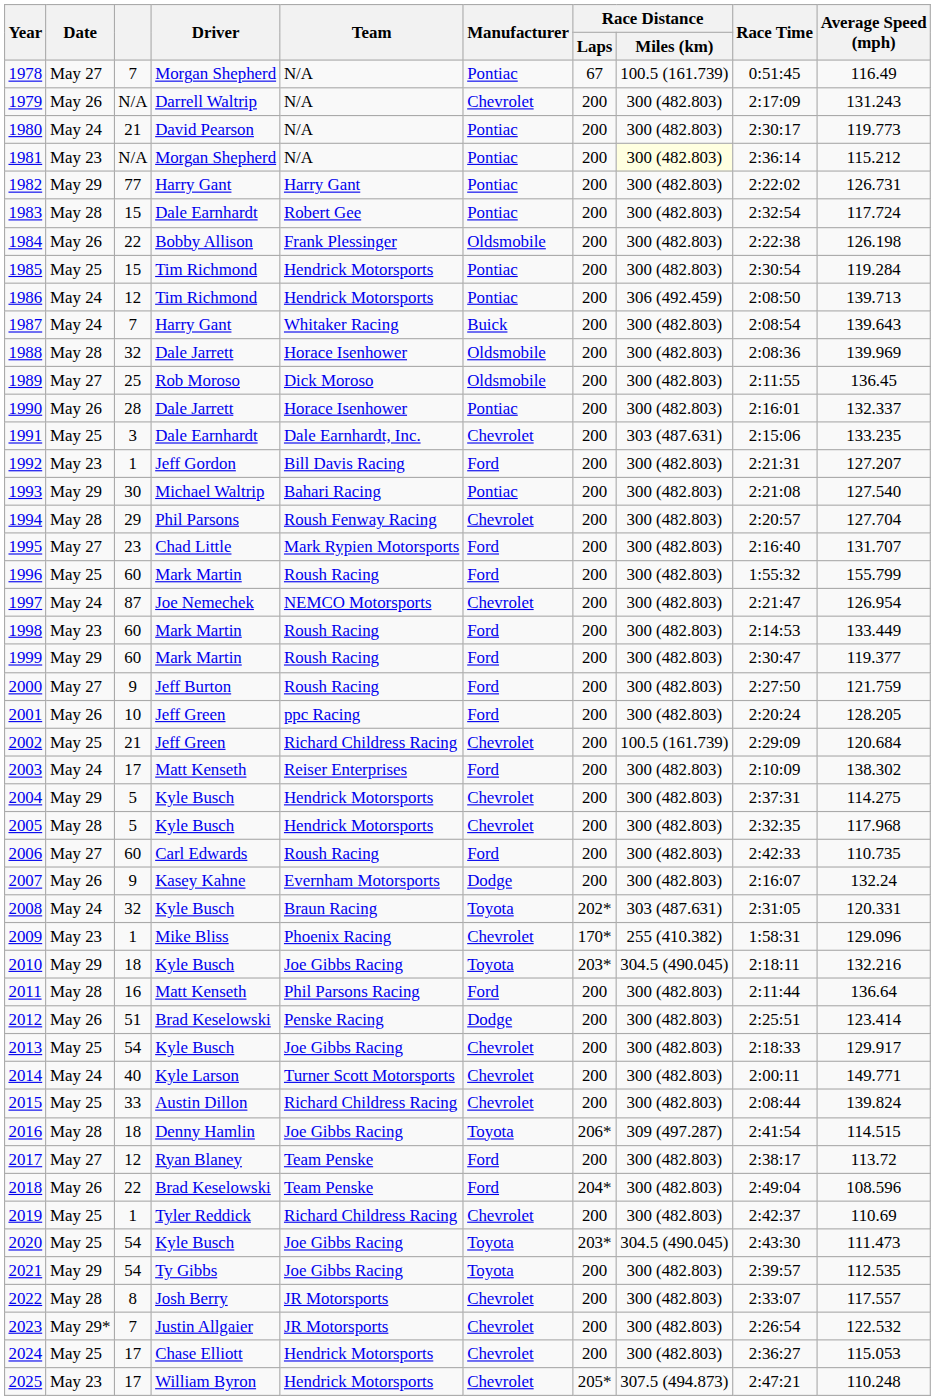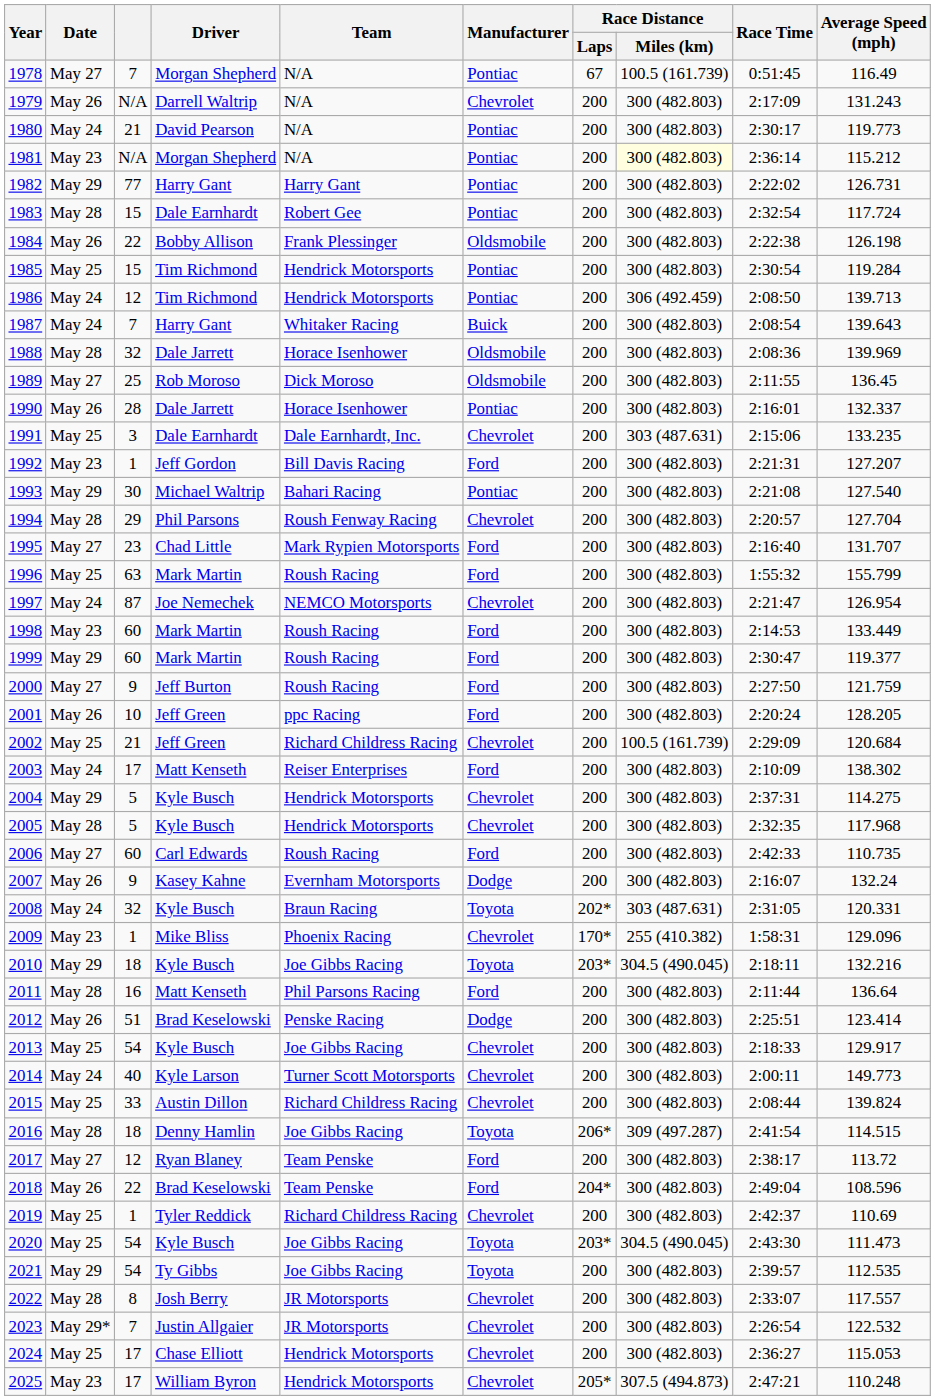1996 | column 3: 60 -> 63
2014 | Average Speed (mph): 149.771 -> 149.773
